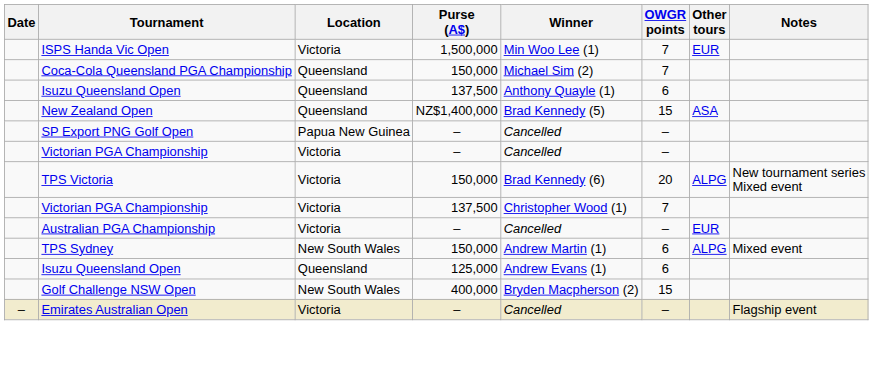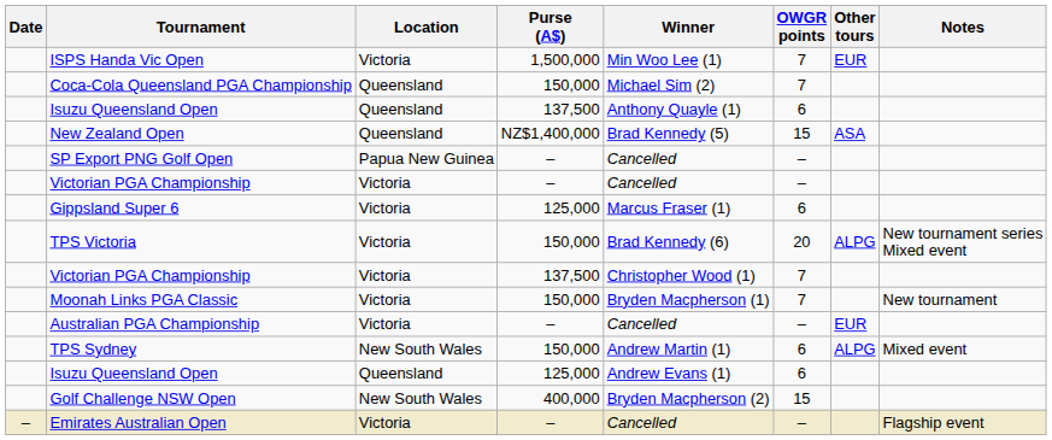+ row: Gippsland Super 6 | Victoria | 125,000 | Marcus Fraser (1) | 6
+ row: Moonah Links PGA Classic | Victoria | 150,000 | Bryden Macpherson (1) | 7 | New tournament
